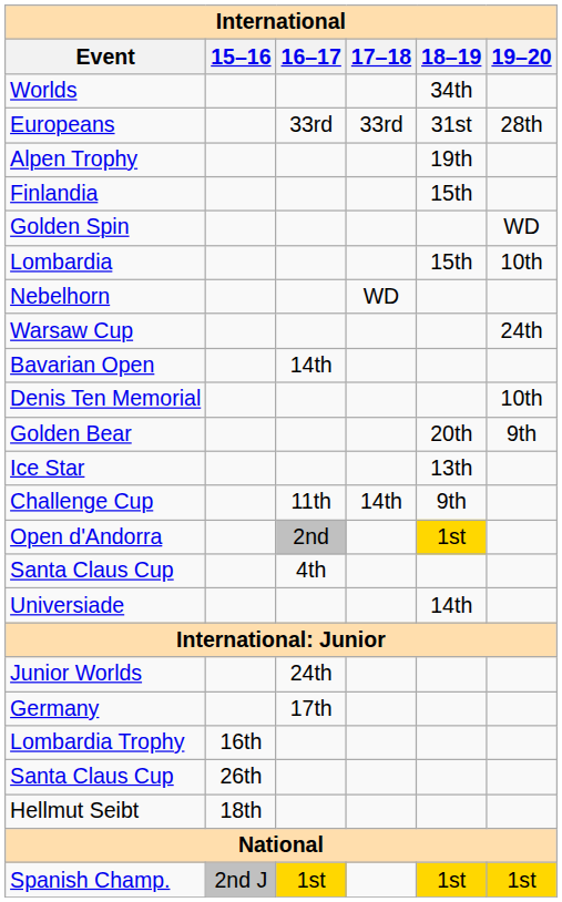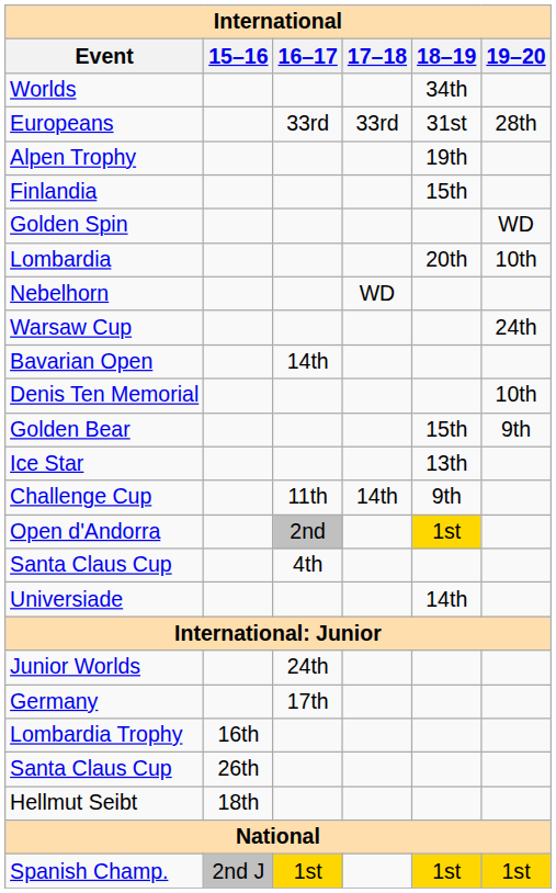Lombardia | 18–19: 15th -> 20th
Golden Bear | 18–19: 20th -> 15th
